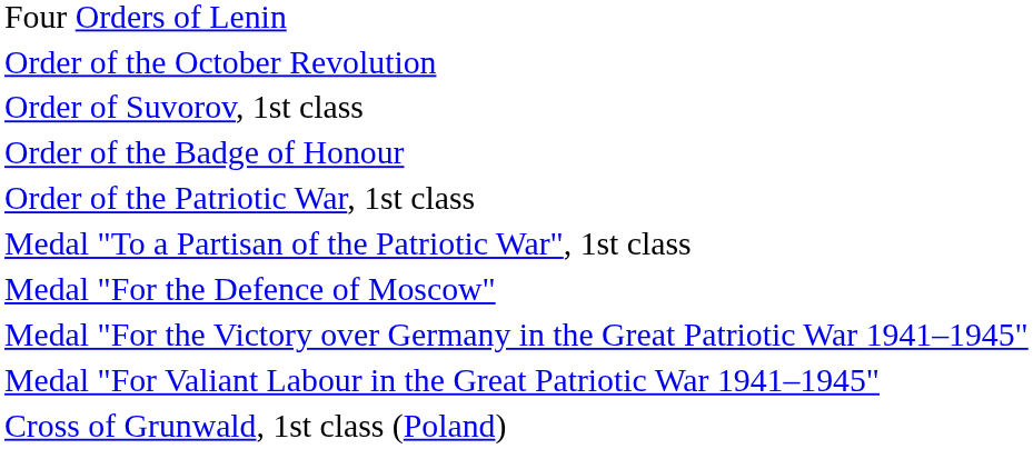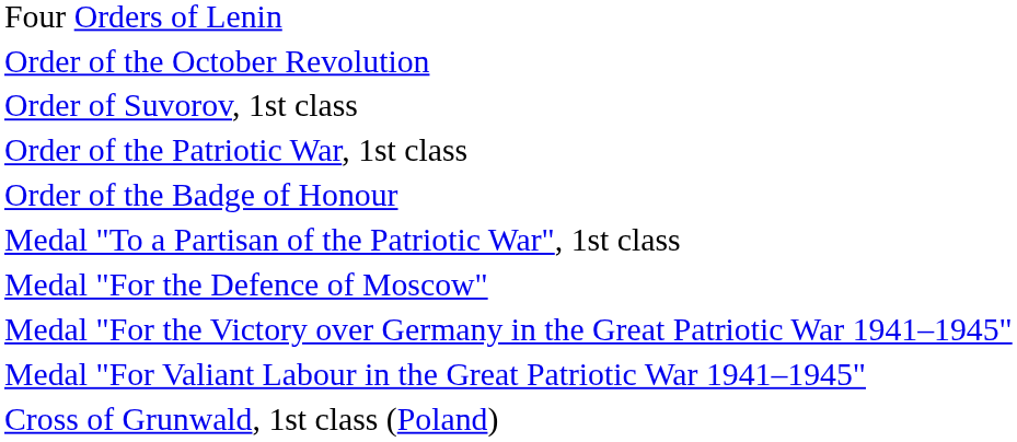rows swapped: Order of the Patriotic War, 1st class <-> Order of the Badge of Honour
